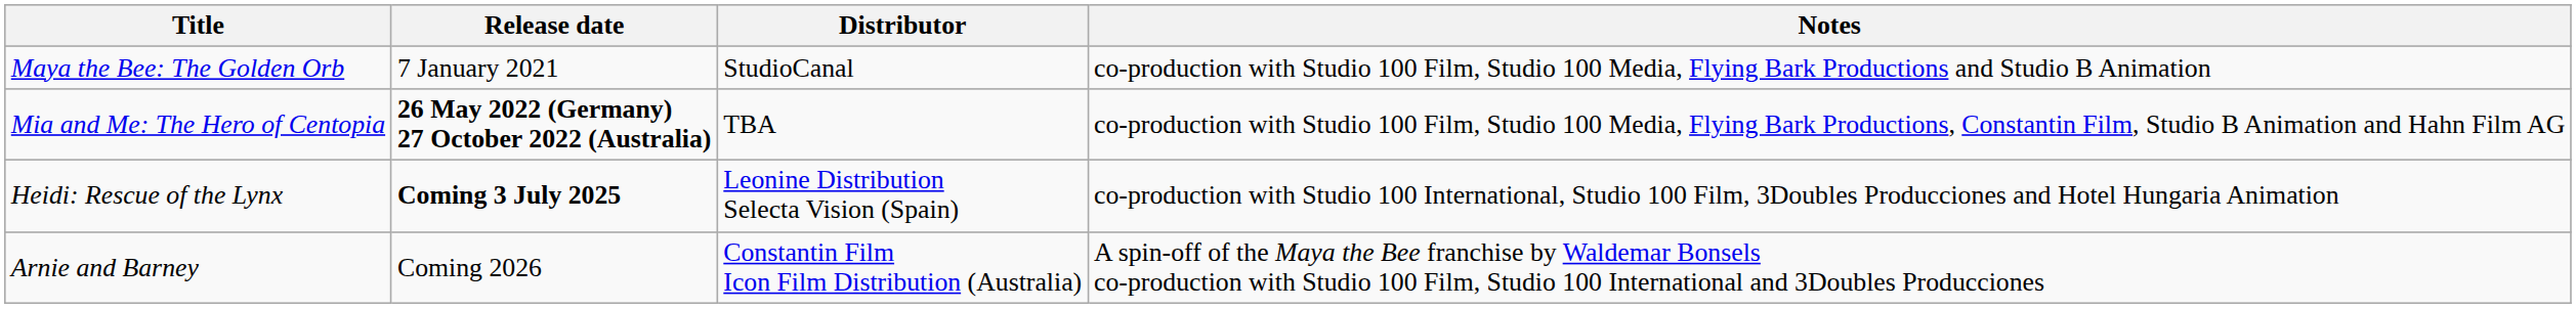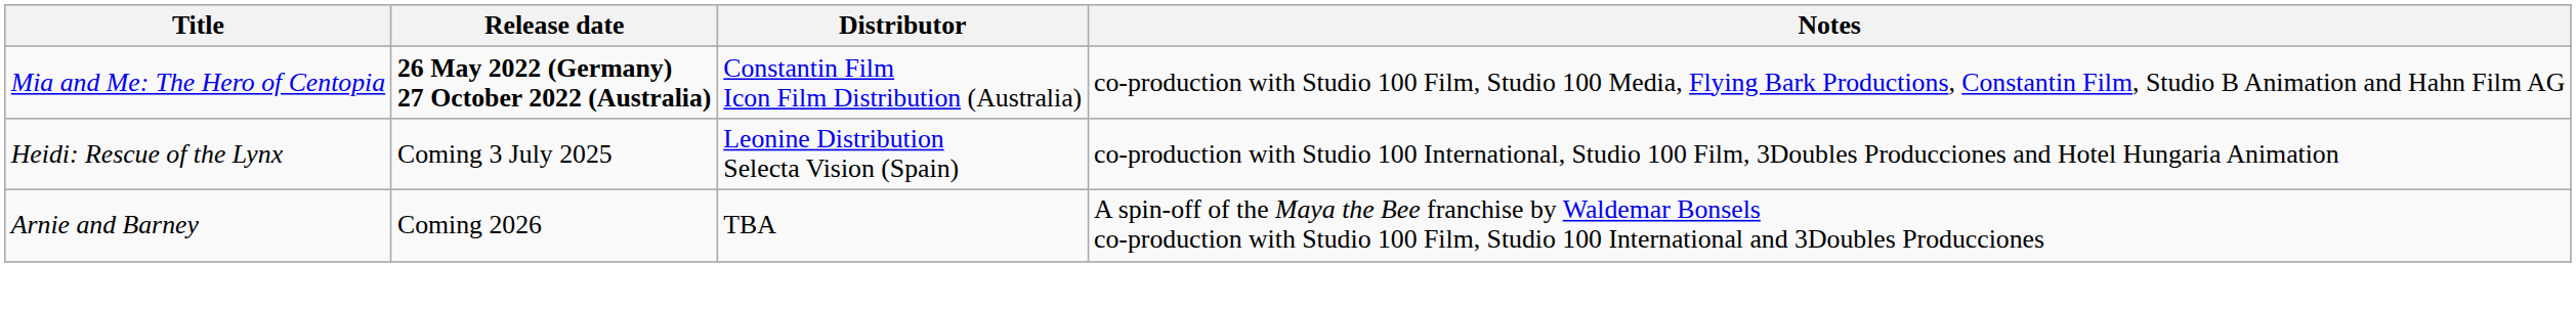- row: Maya the Bee: The Golden Orb | 7 January 2021 | StudioCanal | co-production with Studio 100 Film, Studio 100 Media, Flying Bark Productions and Studio B Animation
Mia and Me: The Hero of Centopia | Distributor: TBA -> Constantin Film Icon Film Distribution (Australia)
Heidi: Rescue of the Lynx | Release date: bold -> normal
Arnie and Barney | Distributor: Constantin Film Icon Film Distribution (Australia) -> TBA
